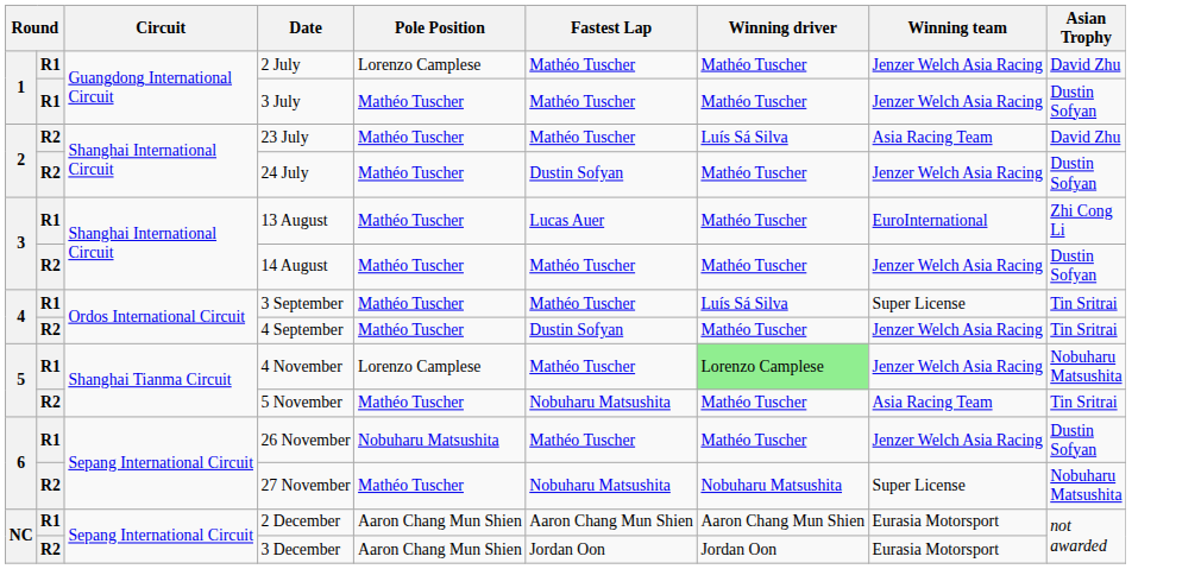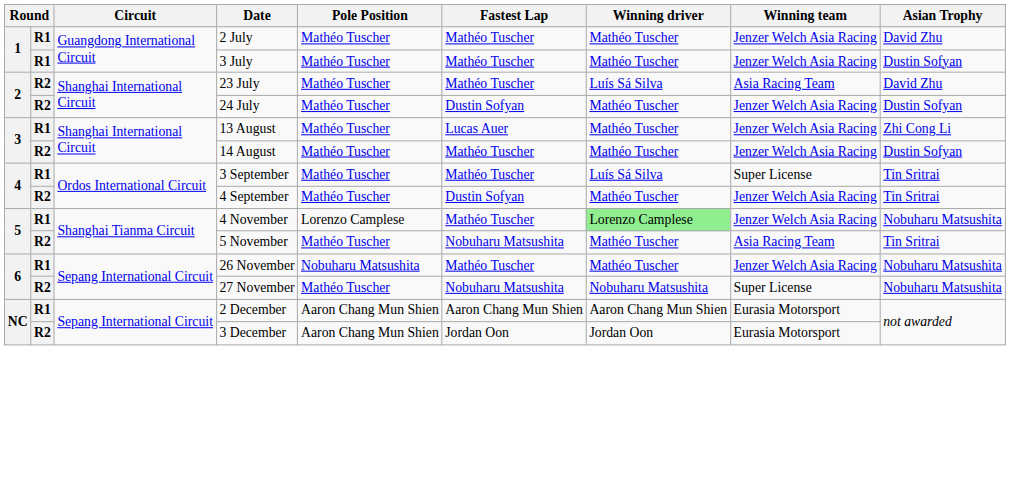2 July | Pole Position: Lorenzo Camplese -> Mathéo Tuscher
13 August | Winning team: EuroInternational -> Jenzer Welch Asia Racing
26 November | Asian Trophy: Dustin Sofyan -> Nobuharu Matsushita
